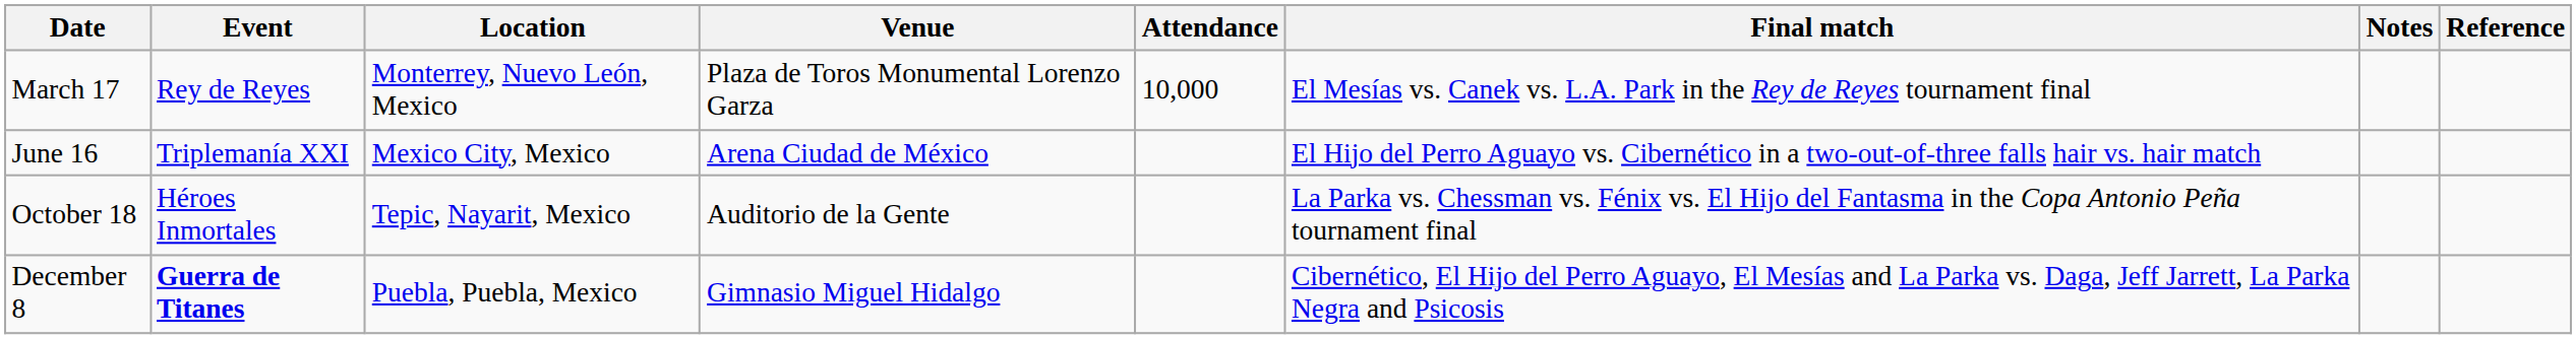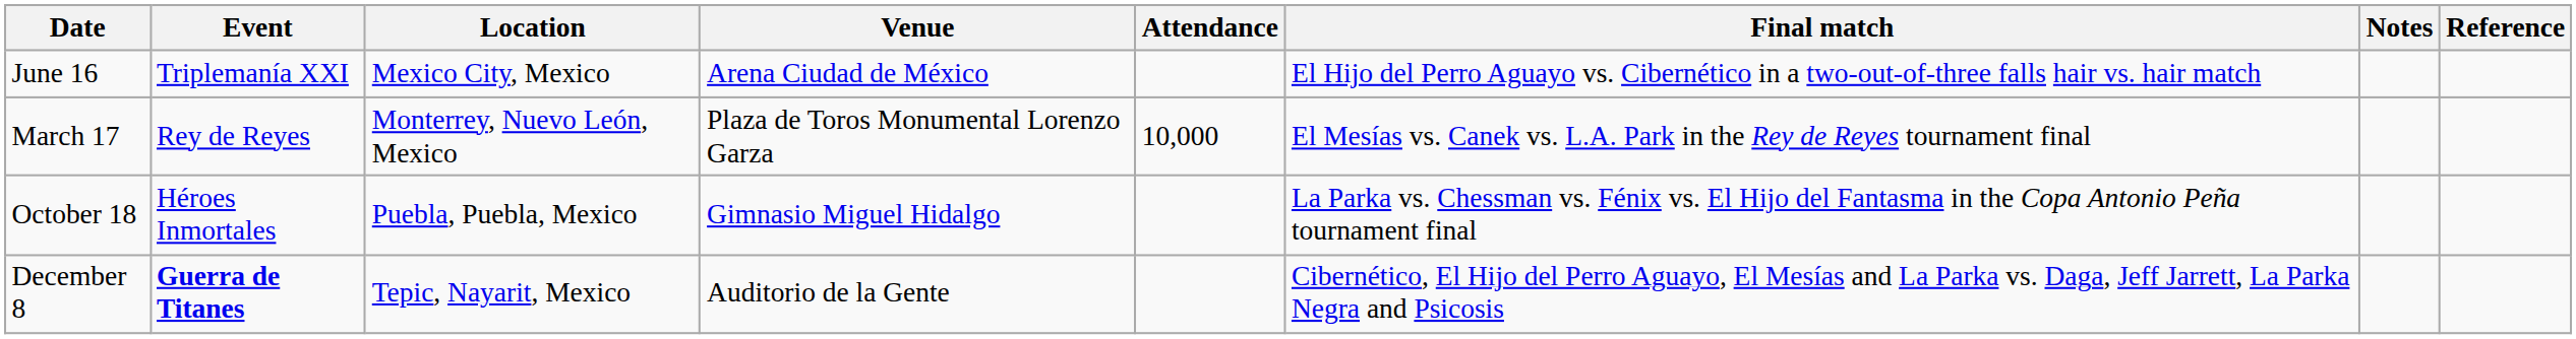rows swapped: March 17 <-> June 16
October 18 | Location: Tepic, Nayarit, Mexico -> Puebla, Puebla, Mexico
October 18 | Venue: Auditorio de la Gente -> Gimnasio Miguel Hidalgo
December 8 | Location: Puebla, Puebla, Mexico -> Tepic, Nayarit, Mexico
December 8 | Venue: Gimnasio Miguel Hidalgo -> Auditorio de la Gente
